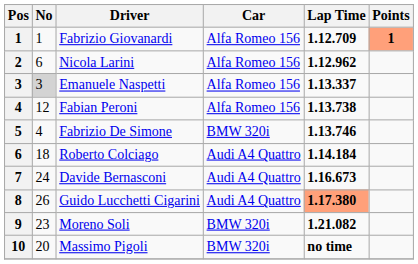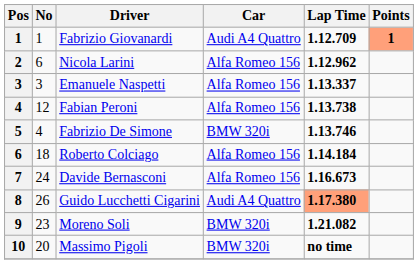Fabrizio Giovanardi | Car: Alfa Romeo 156 -> Audi A4 Quattro
Emanuele Naspetti | No: lightgrey background -> no background
Roberto Colciago | Car: Audi A4 Quattro -> Alfa Romeo 156
Davide Bernasconi | Car: Audi A4 Quattro -> Alfa Romeo 156
